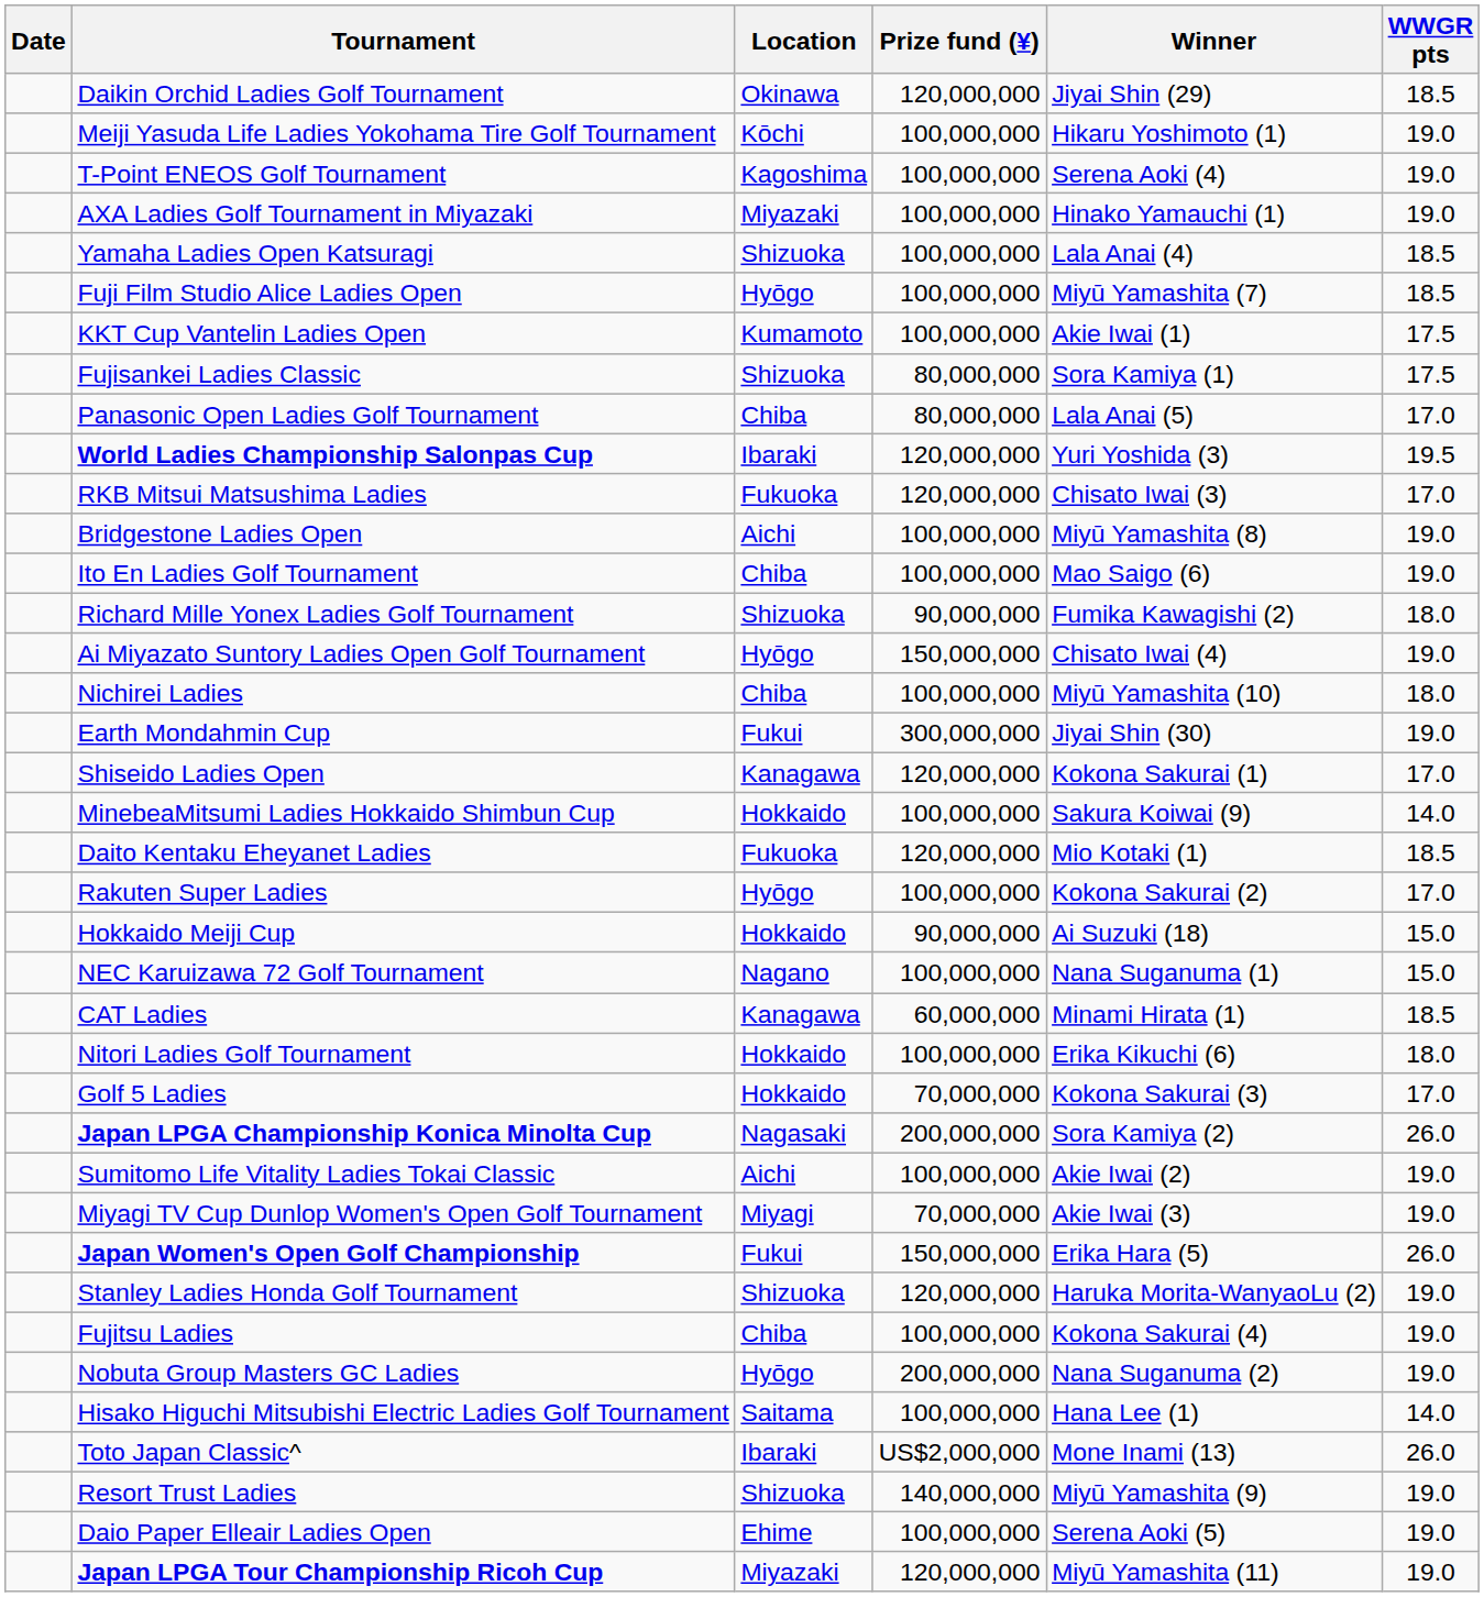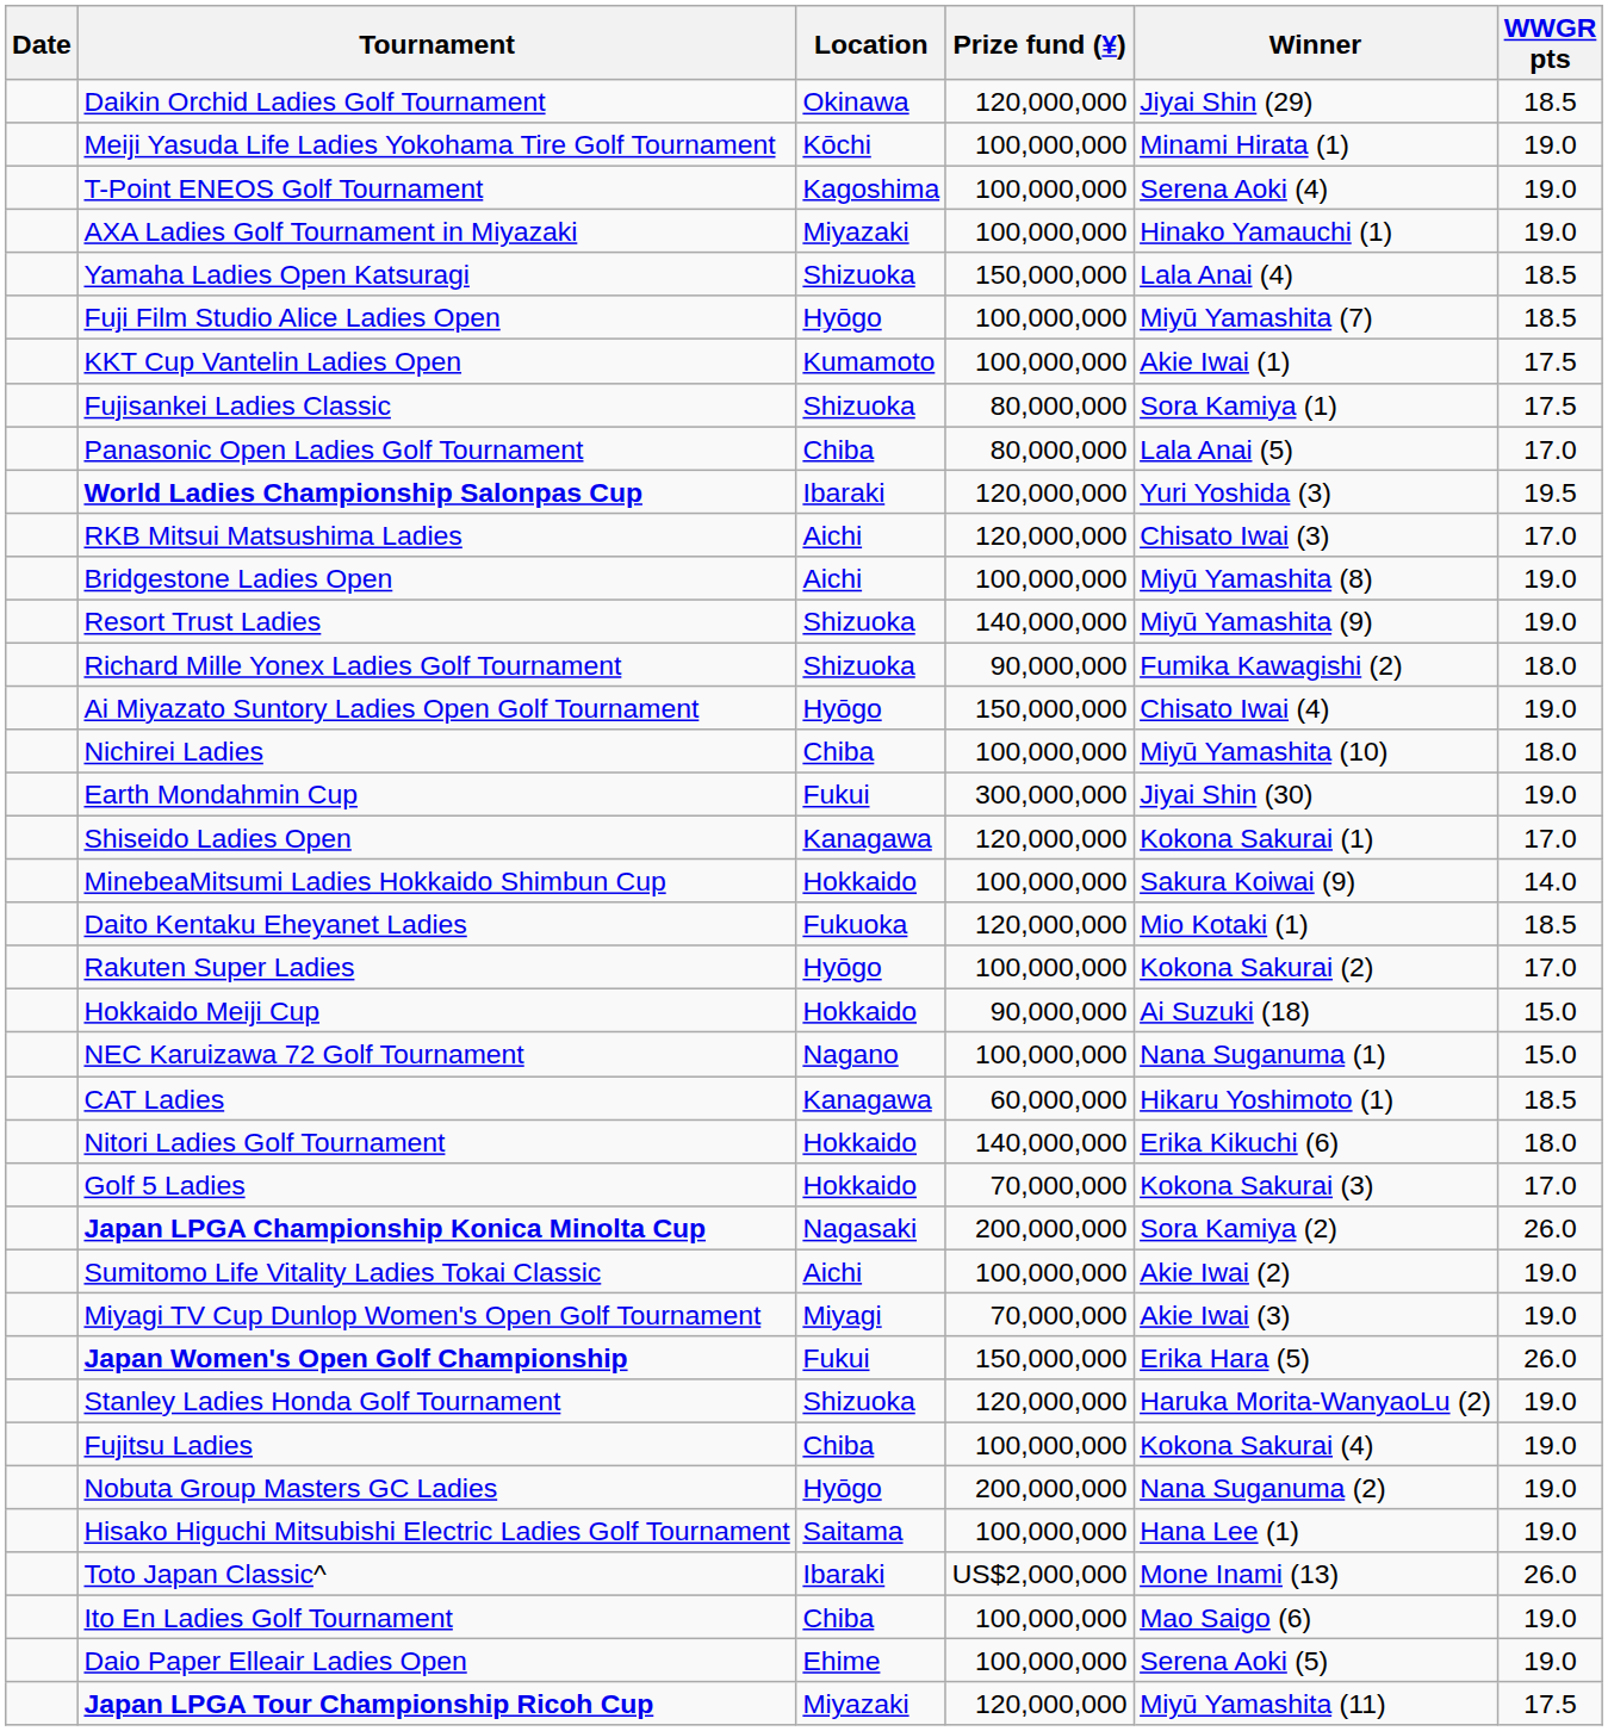Meiji Yasuda Life Ladies Yokohama Tire Golf Tournament | Winner: Hikaru Yoshimoto (1) -> Minami Hirata (1)
Yamaha Ladies Open Katsuragi | Prize fund (¥): 100,000,000 -> 150,000,000
RKB Mitsui Matsushima Ladies | Location: Fukuoka -> Aichi
rows swapped: Resort Trust Ladies <-> Ito En Ladies Golf Tournament
CAT Ladies | Winner: Minami Hirata (1) -> Hikaru Yoshimoto (1)
Nitori Ladies Golf Tournament | Prize fund (¥): 100,000,000 -> 140,000,000
Hisako Higuchi Mitsubishi Electric Ladies Golf Tournament | WWGR pts: 14.0 -> 19.0
Japan LPGA Tour Championship Ricoh Cup | WWGR pts: 19.0 -> 17.5
